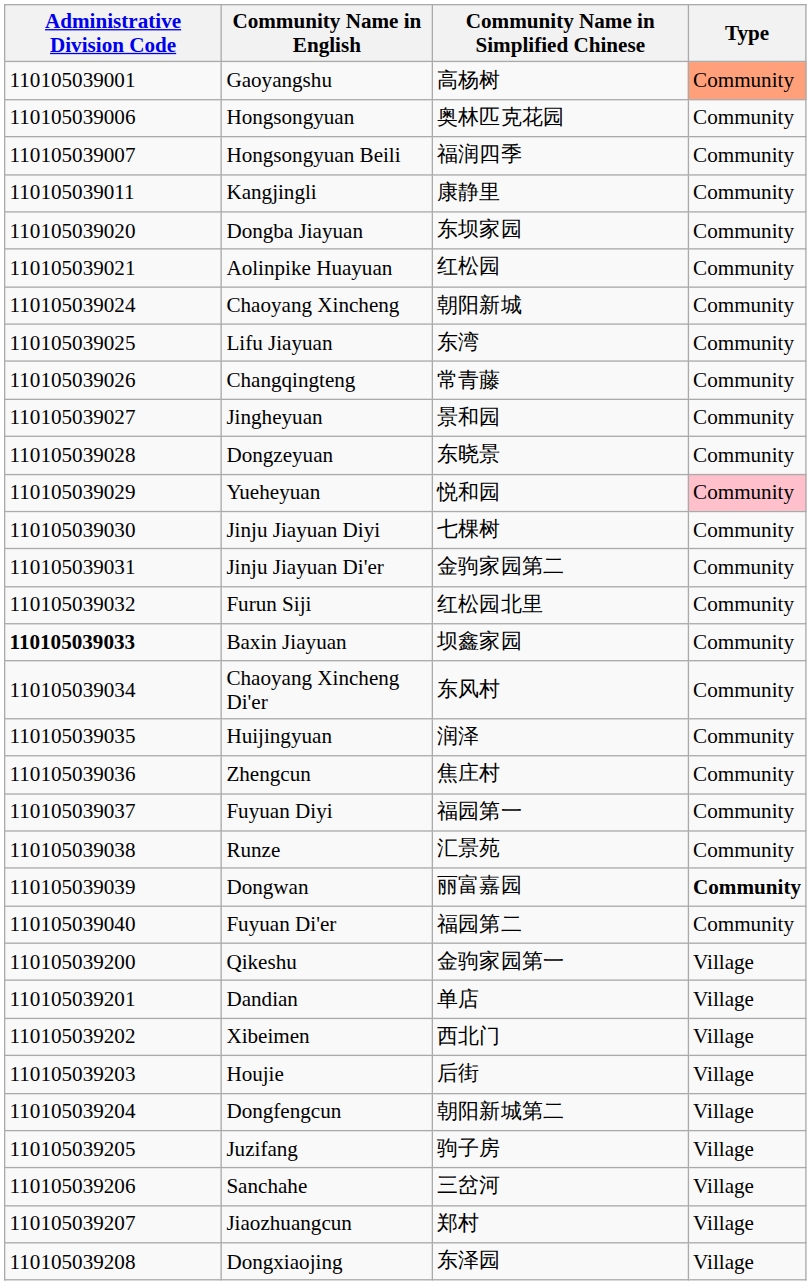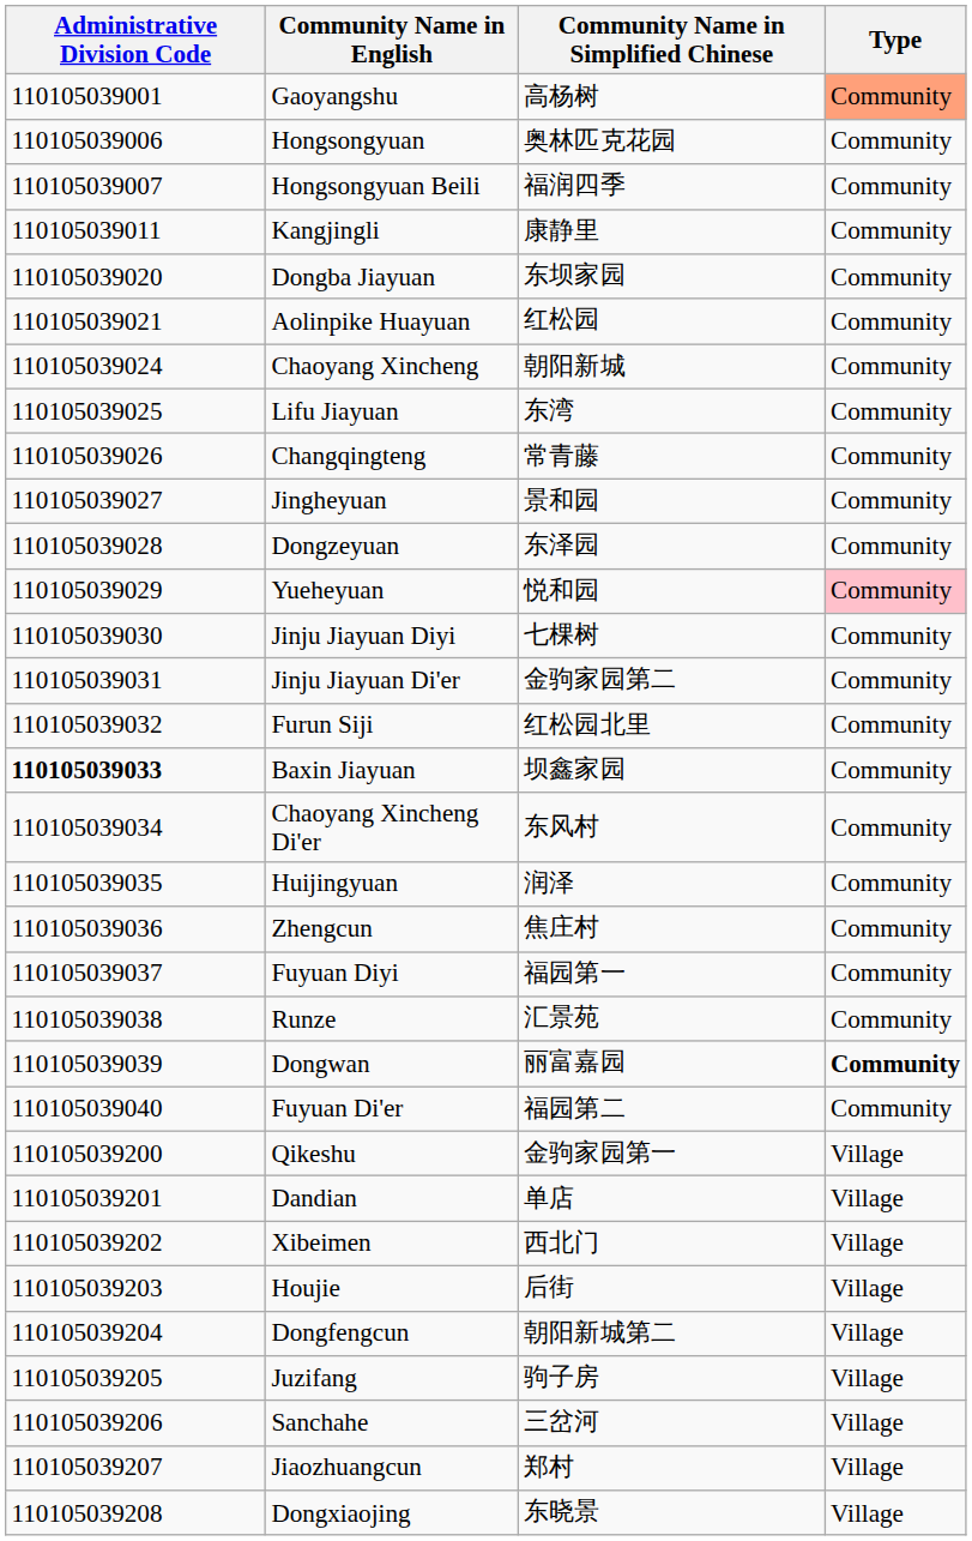Dongzeyuan | Community Name in Simplified Chinese: 东晓景 -> 东泽园
Dongxiaojing | Community Name in Simplified Chinese: 东泽园 -> 东晓景
